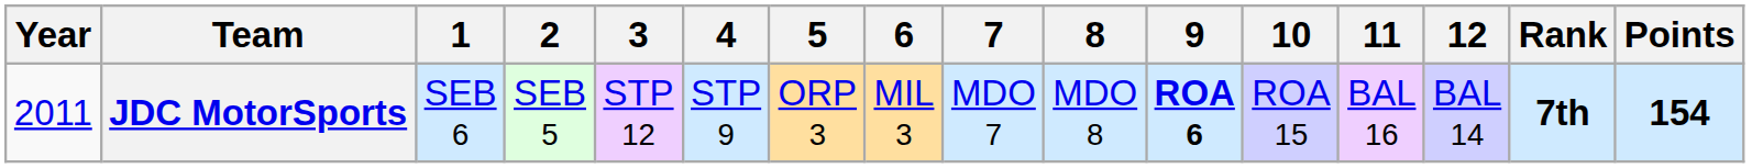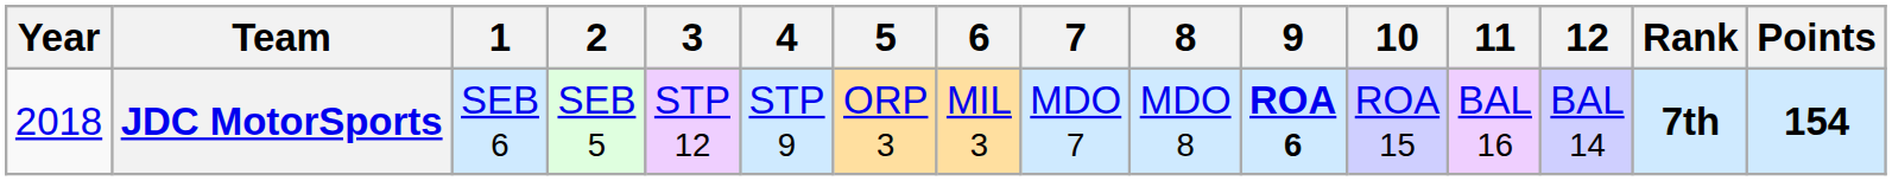JDC MotorSports | Year: 2011 -> 2018
